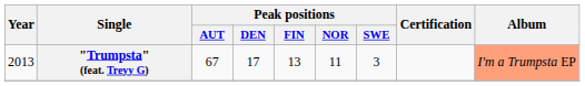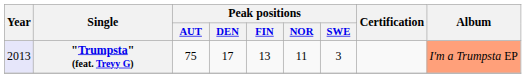"Trumpsta" (feat. Treyy G) | Year: no background -> lavender background
"Trumpsta" (feat. Treyy G) | Peak positions / AUT: 67 -> 75
